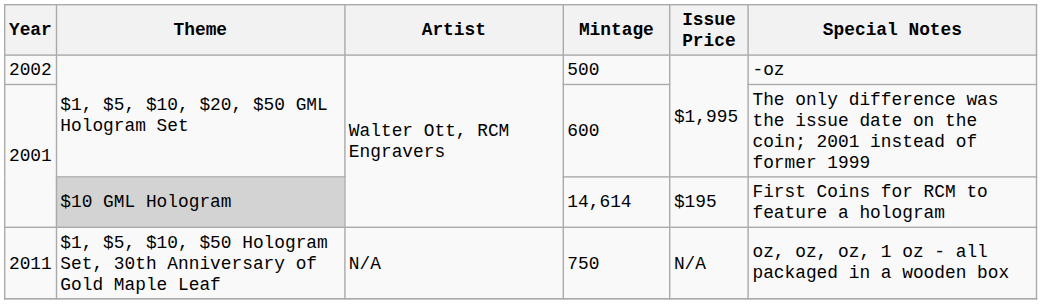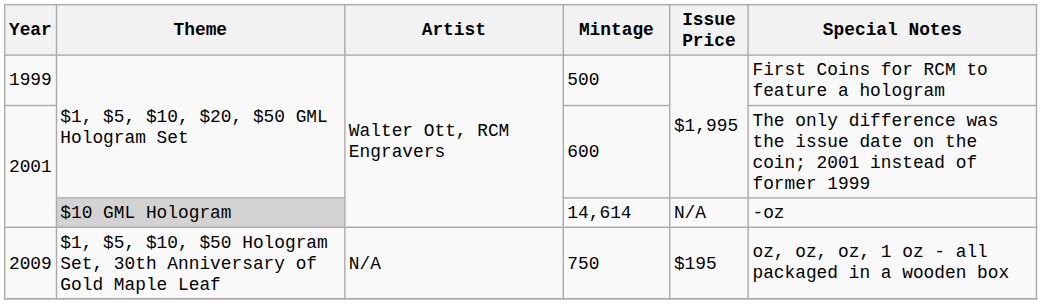500 | Year: 2002 -> 1999
500 | Special Notes: -oz -> First Coins for RCM to feature a hologram
14,614 | Issue Price: $195 -> N/A
14,614 | Special Notes: First Coins for RCM to feature a hologram -> -oz
750 | Year: 2011 -> 2009
750 | Issue Price: N/A -> $195
